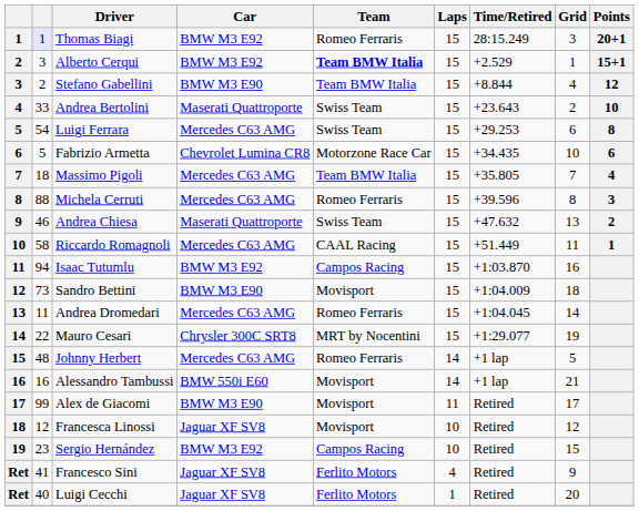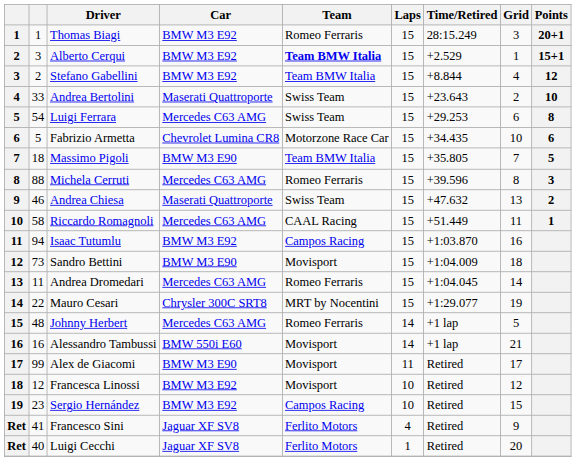Thomas Biagi | column 2: lavender background -> no background
Stefano Gabellini | Car: BMW M3 E90 -> BMW M3 E92
Massimo Pigoli | Car: Mercedes C63 AMG -> BMW M3 E90
Massimo Pigoli | Points: 4 -> 5
Francesca Linossi | Car: Jaguar XF SV8 -> BMW M3 E92
